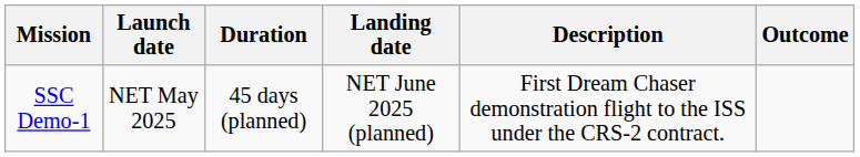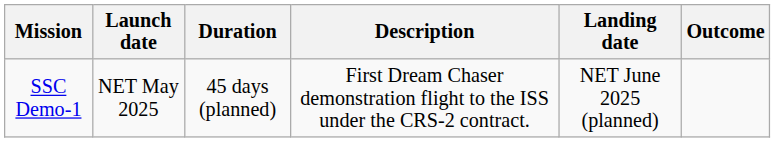columns swapped: Landing date <-> Description
